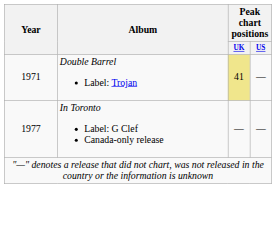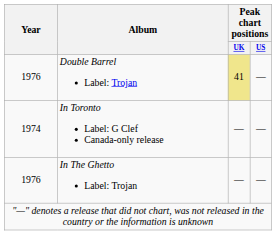Double Barrel Label: Trojan | Year: 1971 -> 1976
In Toronto Label: G Clef Canada-only release | Year: 1977 -> 1974
+ row: 1976 | In The Ghetto Label: Trojan | — | —
